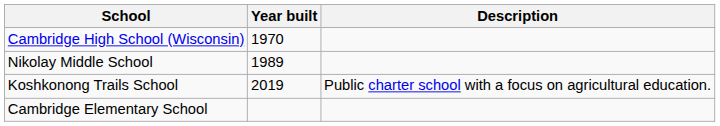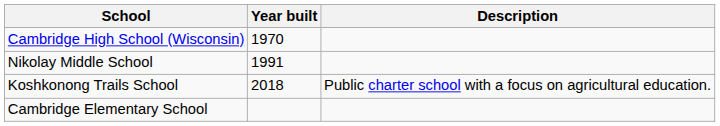Nikolay Middle School | Year built: 1989 -> 1991
Koshkonong Trails School | Year built: 2019 -> 2018
